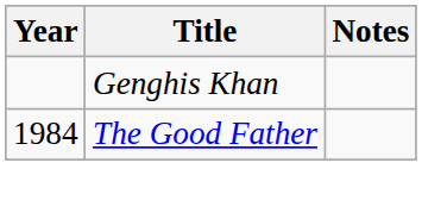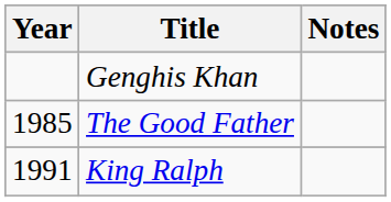The Good Father | Year: 1984 -> 1985
+ row: 1991 | King Ralph
